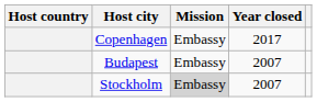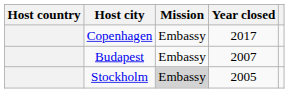Stockholm | Year closed: 2007 -> 2005
